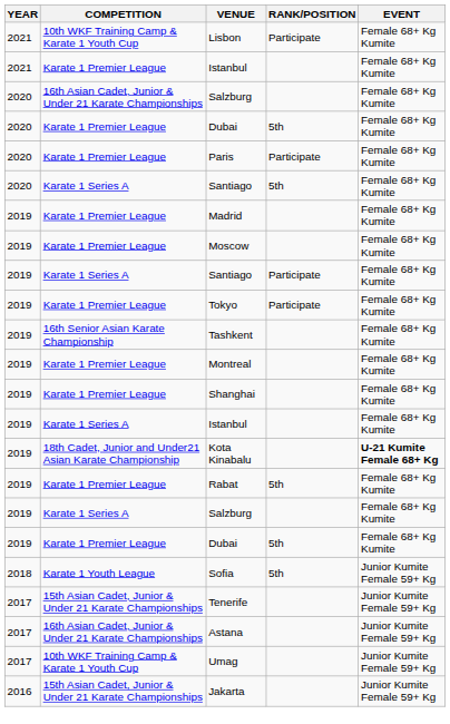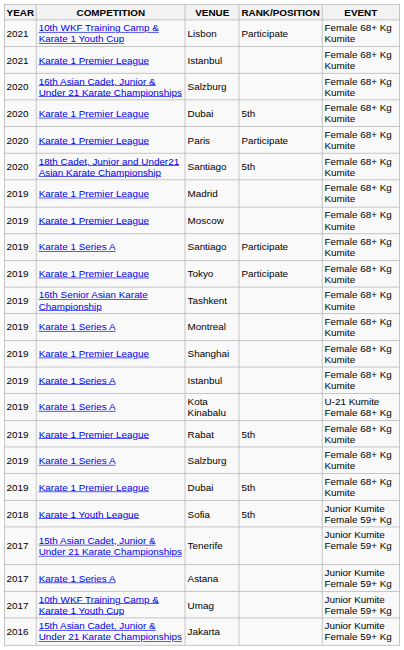2020 / Santiago | COMPETITION: Karate 1 Series A -> 18th Cadet, Junior and Under21 Asian Karate Championship
Montreal | COMPETITION: Karate 1 Premier League -> Karate 1 Series A
Kota Kinabalu | COMPETITION: 18th Cadet, Junior and Under21 Asian Karate Championship -> Karate 1 Series A
Kota Kinabalu | EVENT: bold -> normal
Astana | COMPETITION: 16th Asian Cadet, Junior & Under 21 Karate Championships -> Karate 1 Series A
